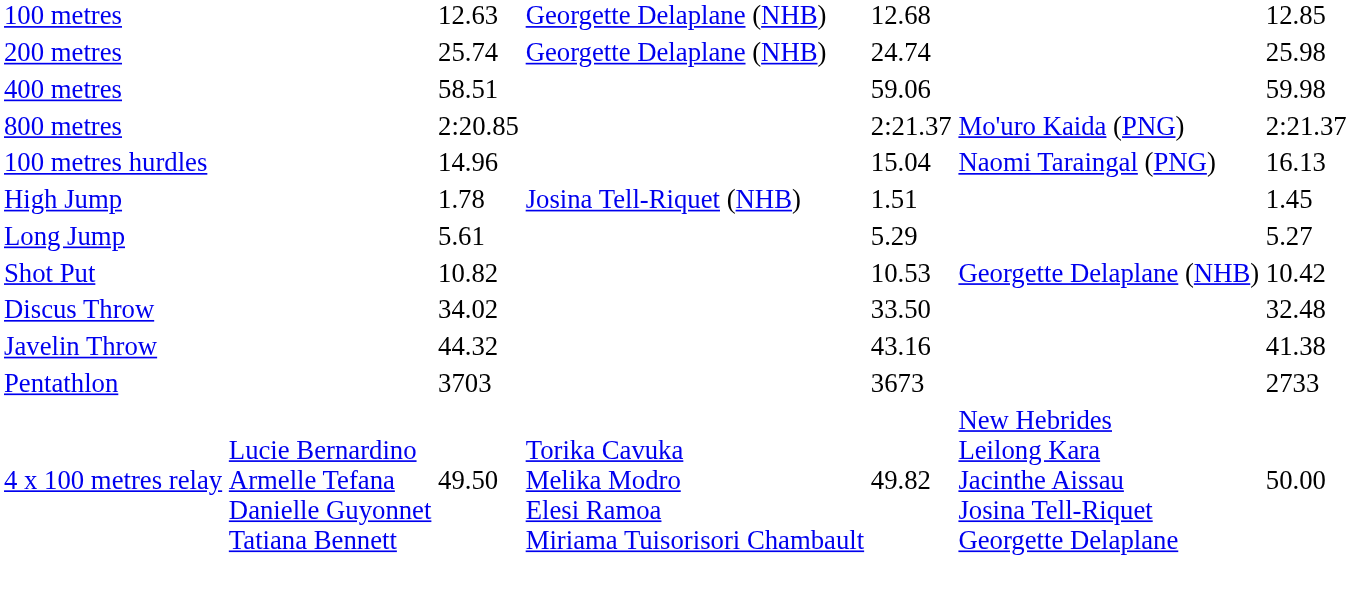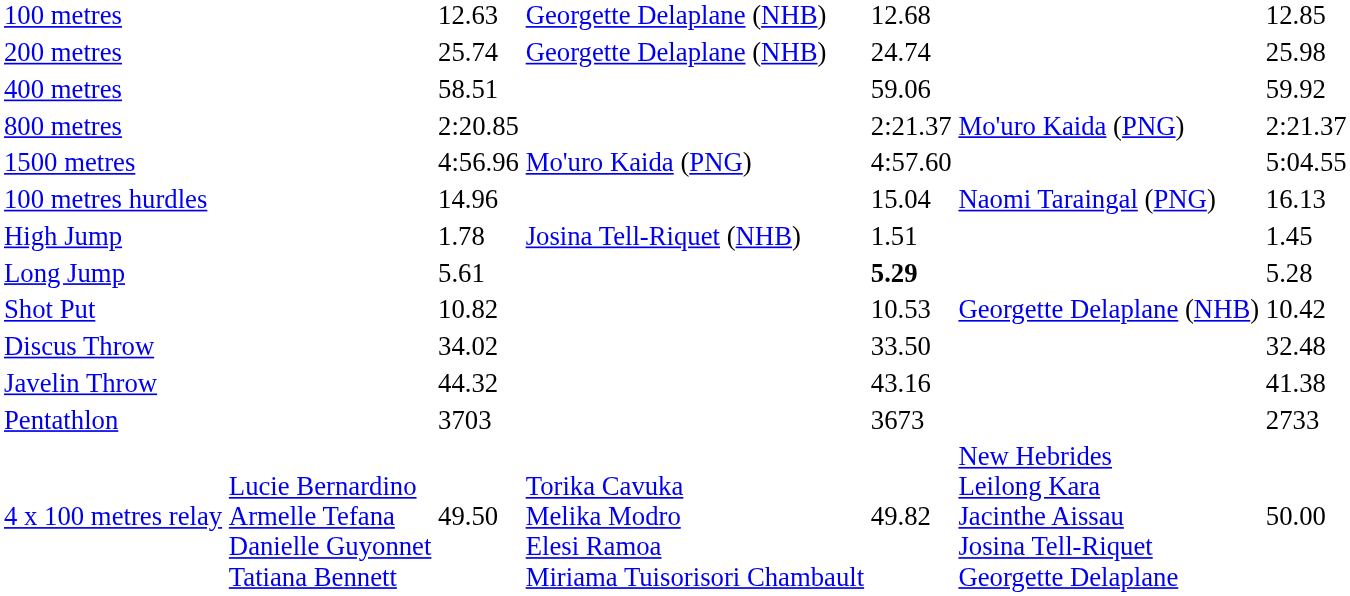400 metres | column 7: 59.98 -> 59.92
+ row: 1500 metres | 4:56.96 | Mo'uro Kaida (PNG) | 4:57.60 | 5:04.55
Long Jump | column 5: normal -> bold
Long Jump | column 7: 5.27 -> 5.28
